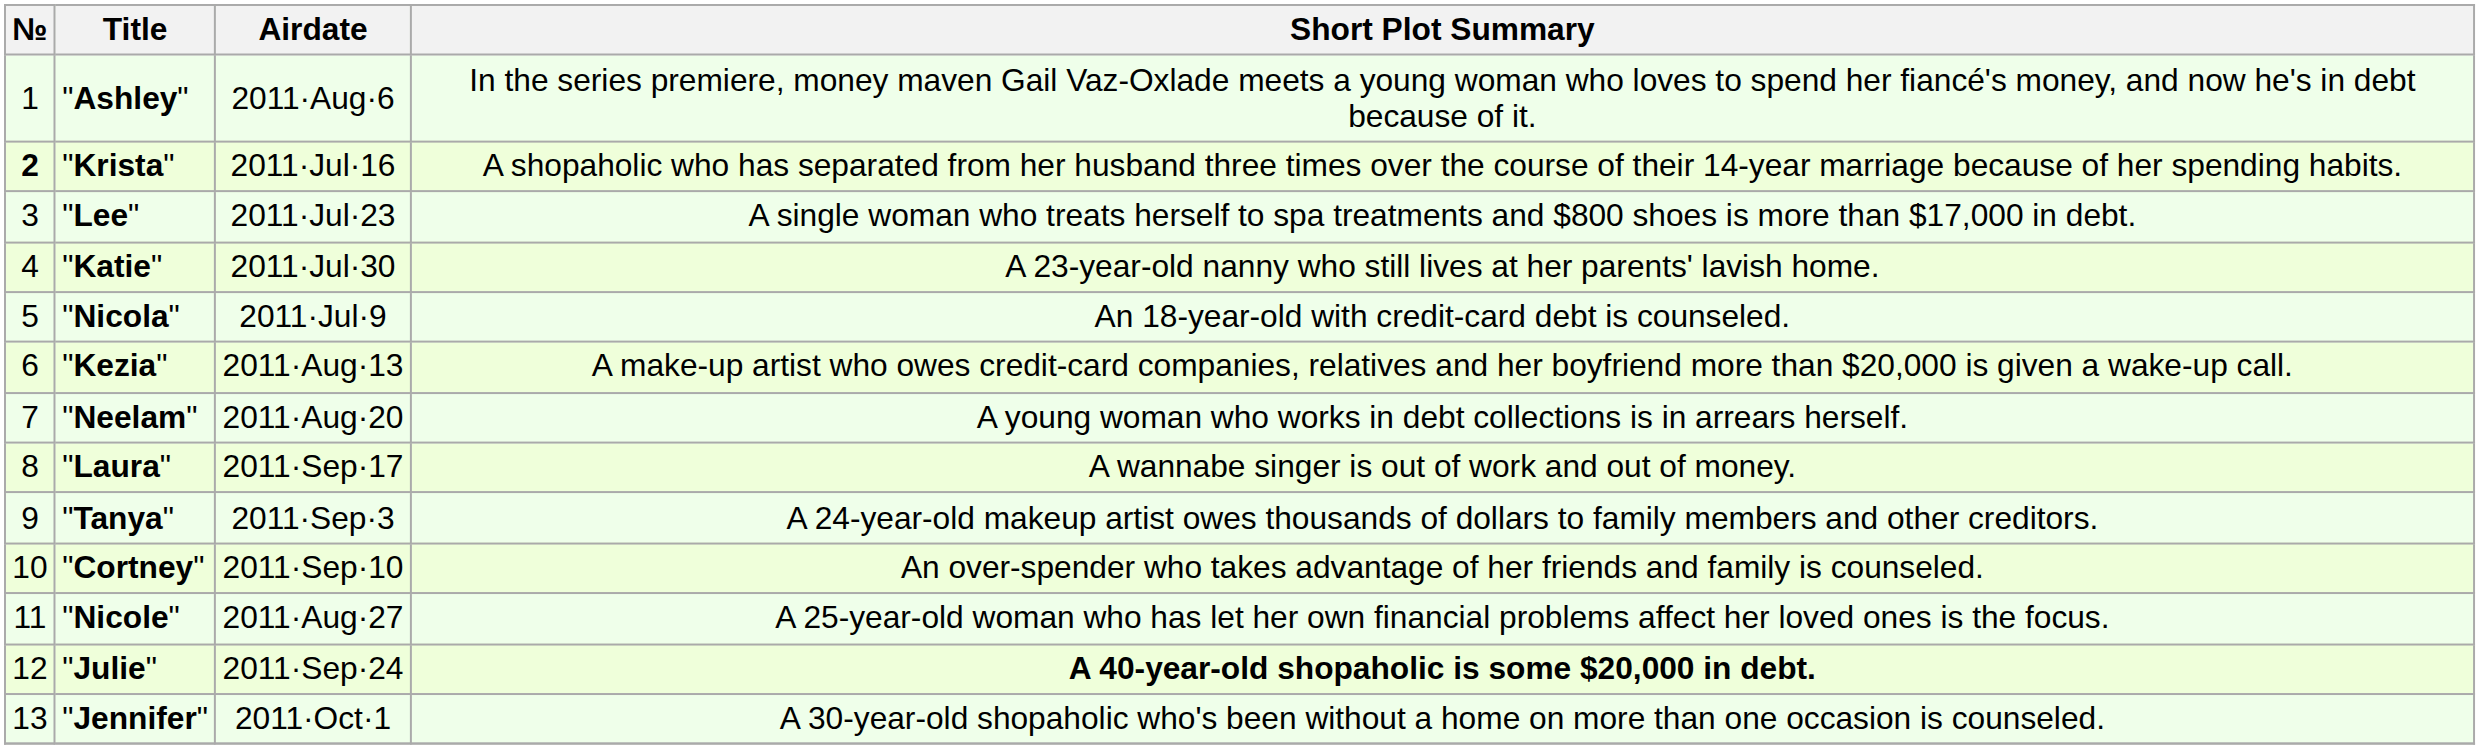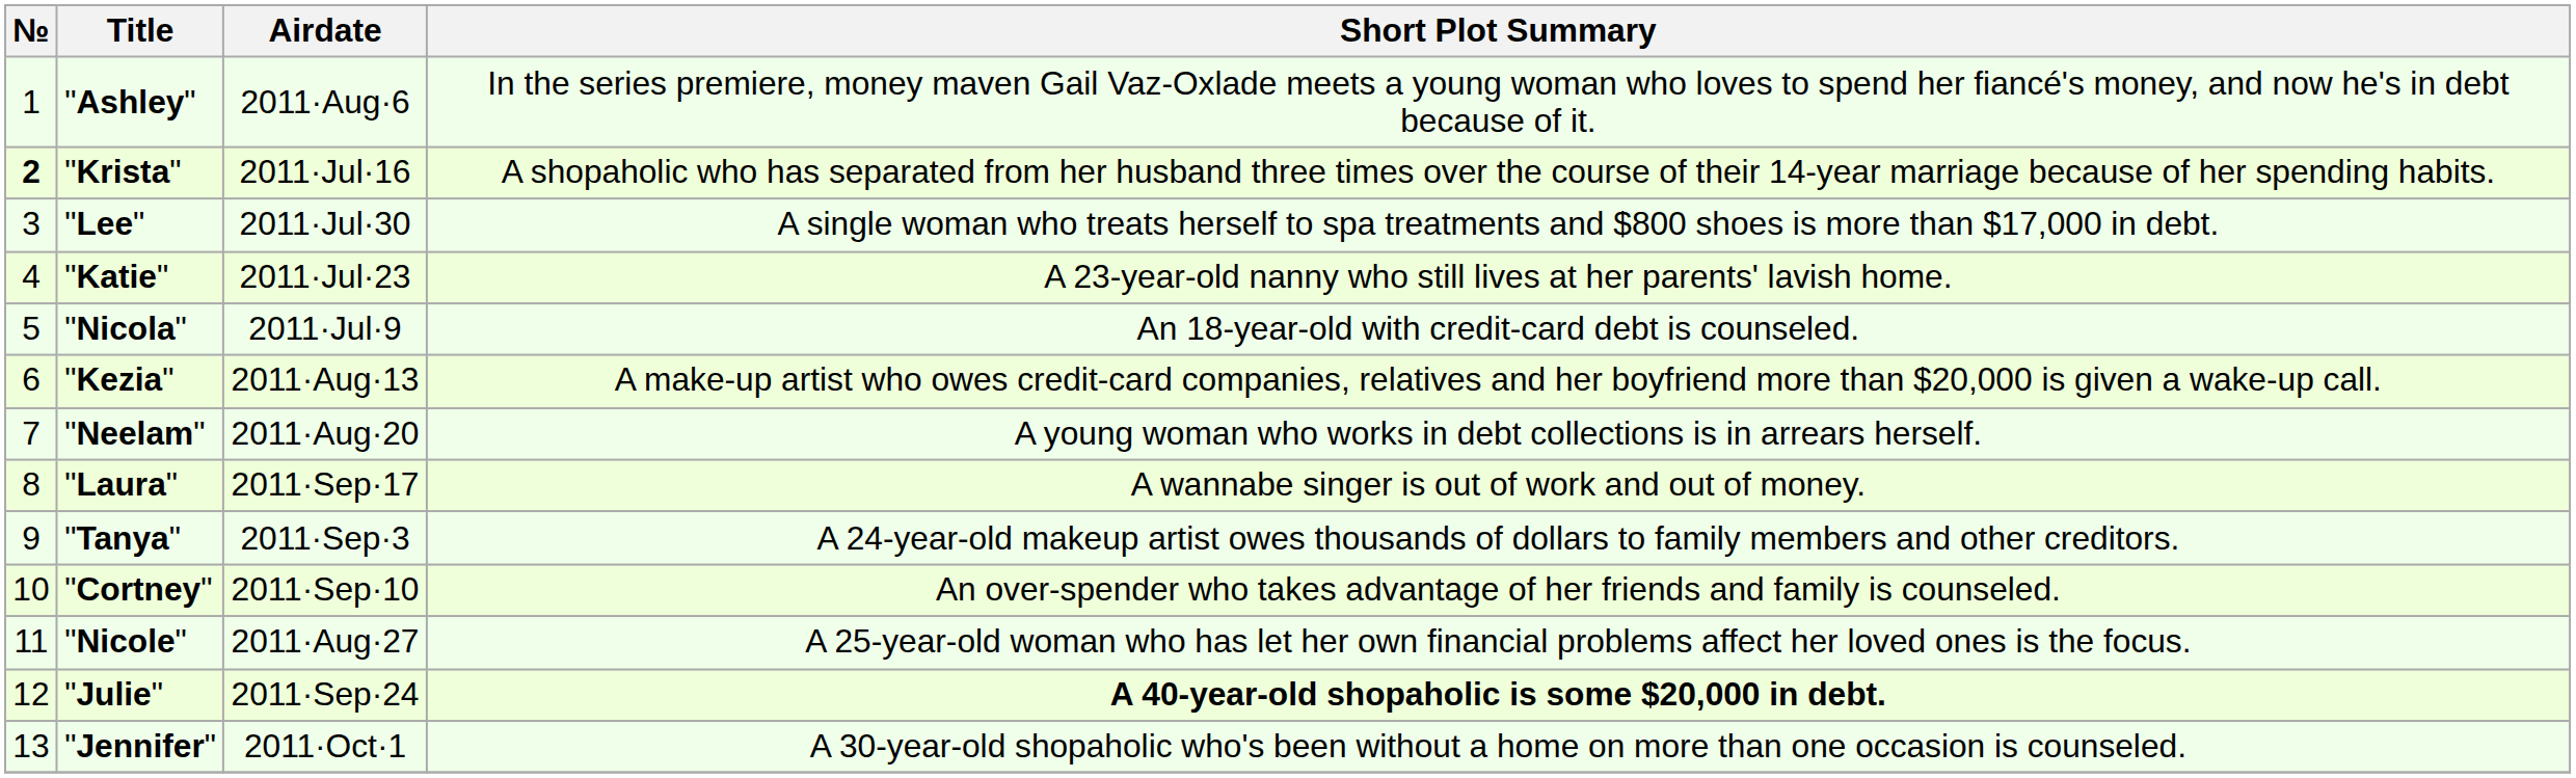"Lee" | Airdate: 2011·Jul·23 -> 2011·Jul·30
"Katie" | Airdate: 2011·Jul·30 -> 2011·Jul·23
